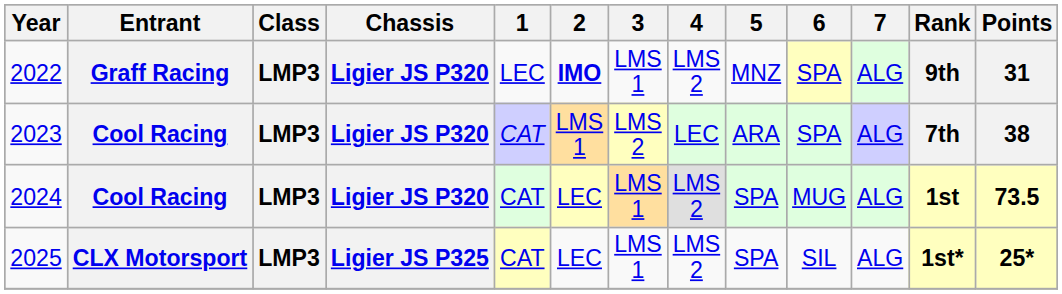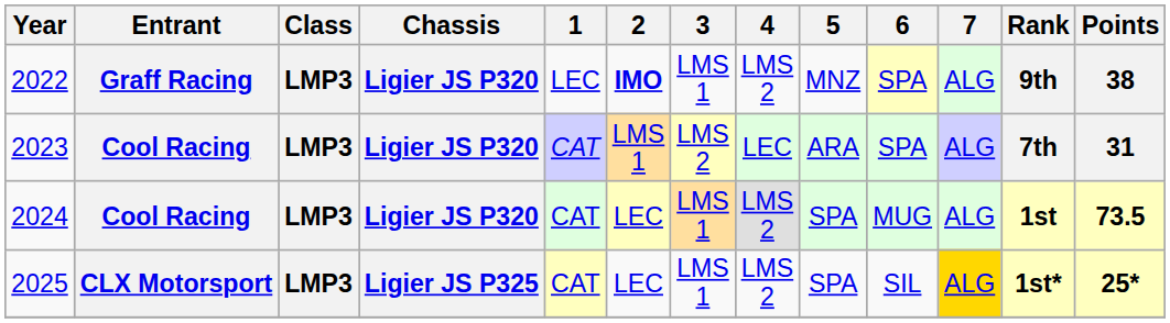2022 | Points: 31 -> 38
2023 | Points: 38 -> 31
2025 | 7: no background -> gold background
